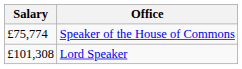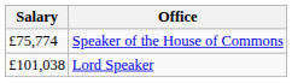Lord Speaker | Salary: £101,308 -> £101,038
